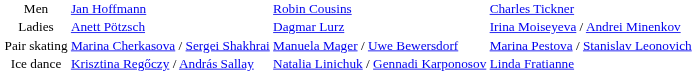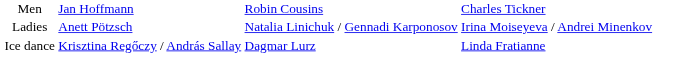Ladies | column 3: Dagmar Lurz -> Natalia Linichuk / Gennadi Karponosov
- row: Pair skating | Marina Cherkasova / Sergei Shakhrai | Manuela Mager / Uwe Bewersdorf | Marina Pestova / Stanislav Leonovich
Ice dance | column 3: Natalia Linichuk / Gennadi Karponosov -> Dagmar Lurz
